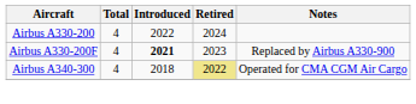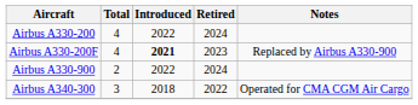+ row: Airbus A330-900 | 2 | 2022 | 2024
Airbus A340-300 | Total: 4 -> 3
Airbus A340-300 | Retired: khaki background -> no background
